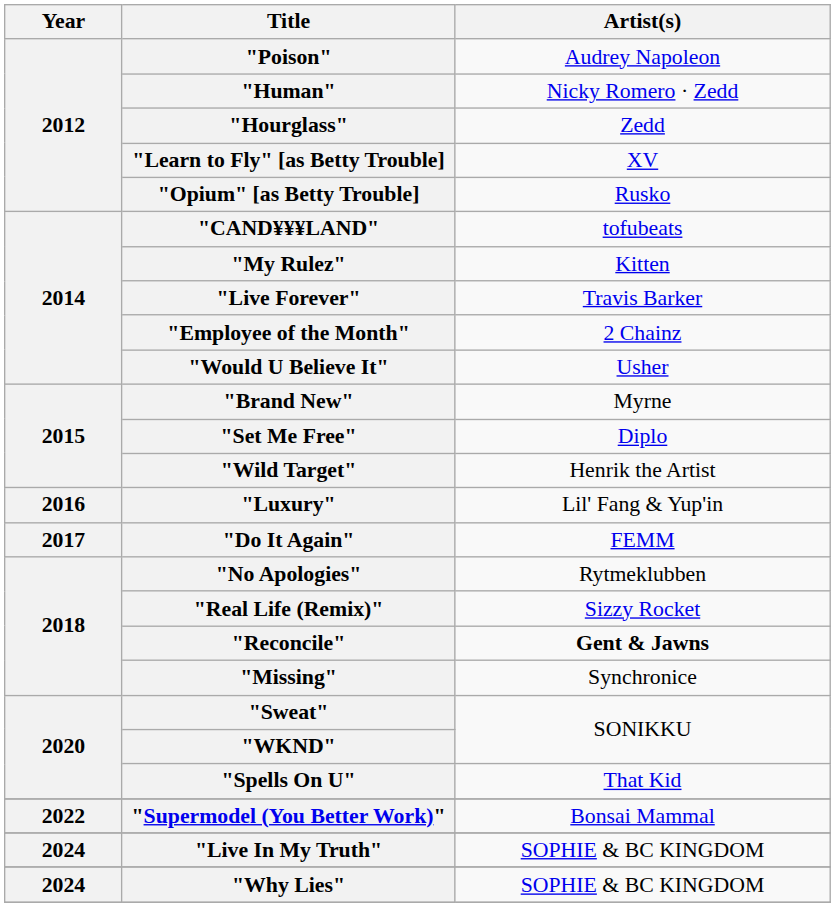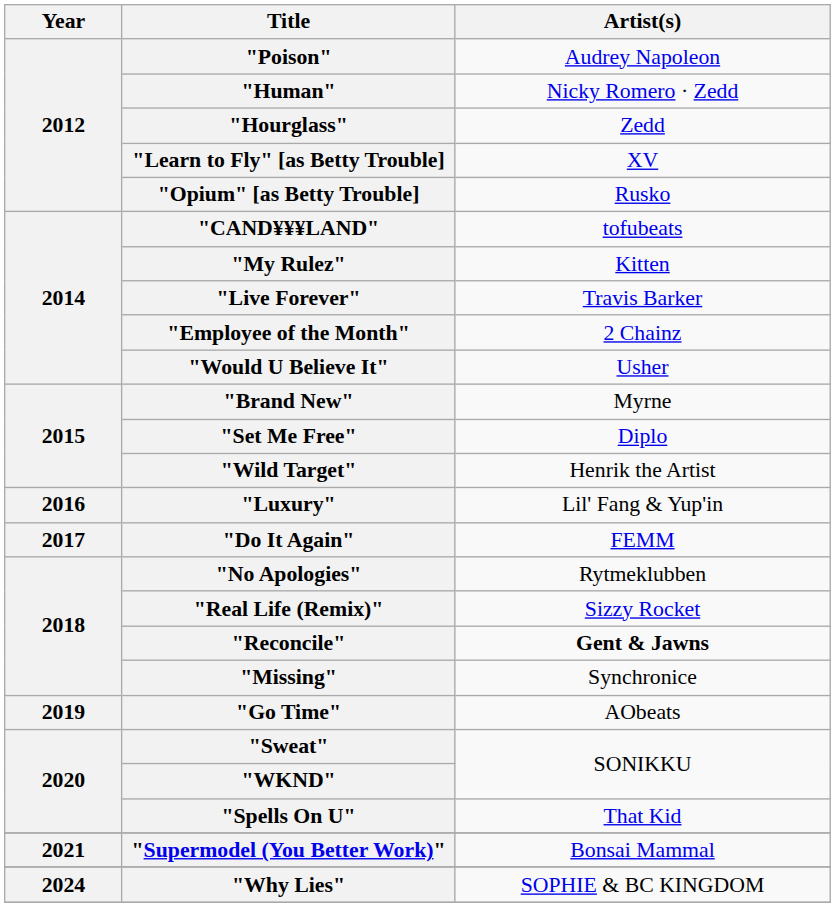+ row: 2019 | "Go Time" | AObeats
"Supermodel (You Better Work)" | Year: 2022 -> 2021
- row: 2024 | "Live In My Truth" | SOPHIE & BC KINGDOM
